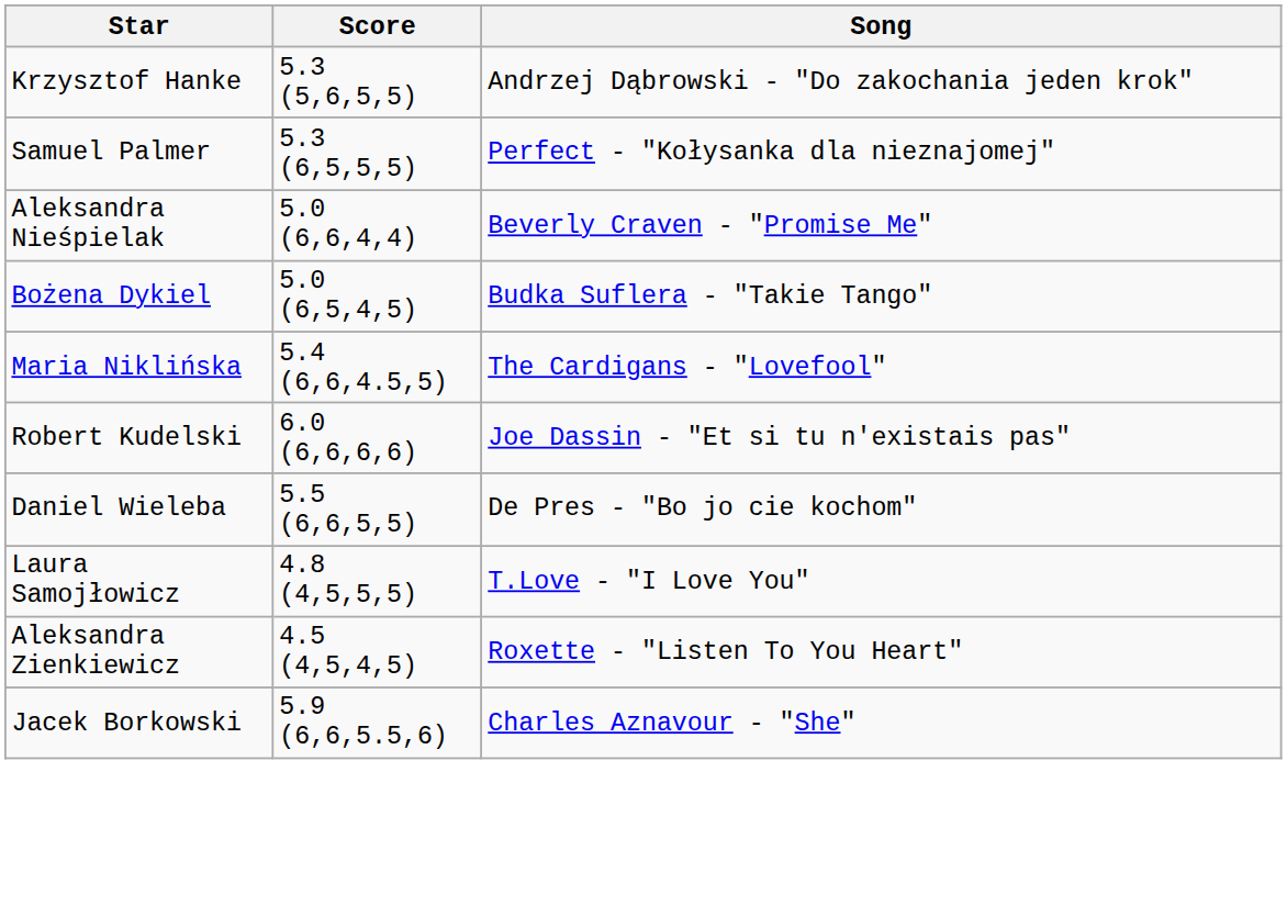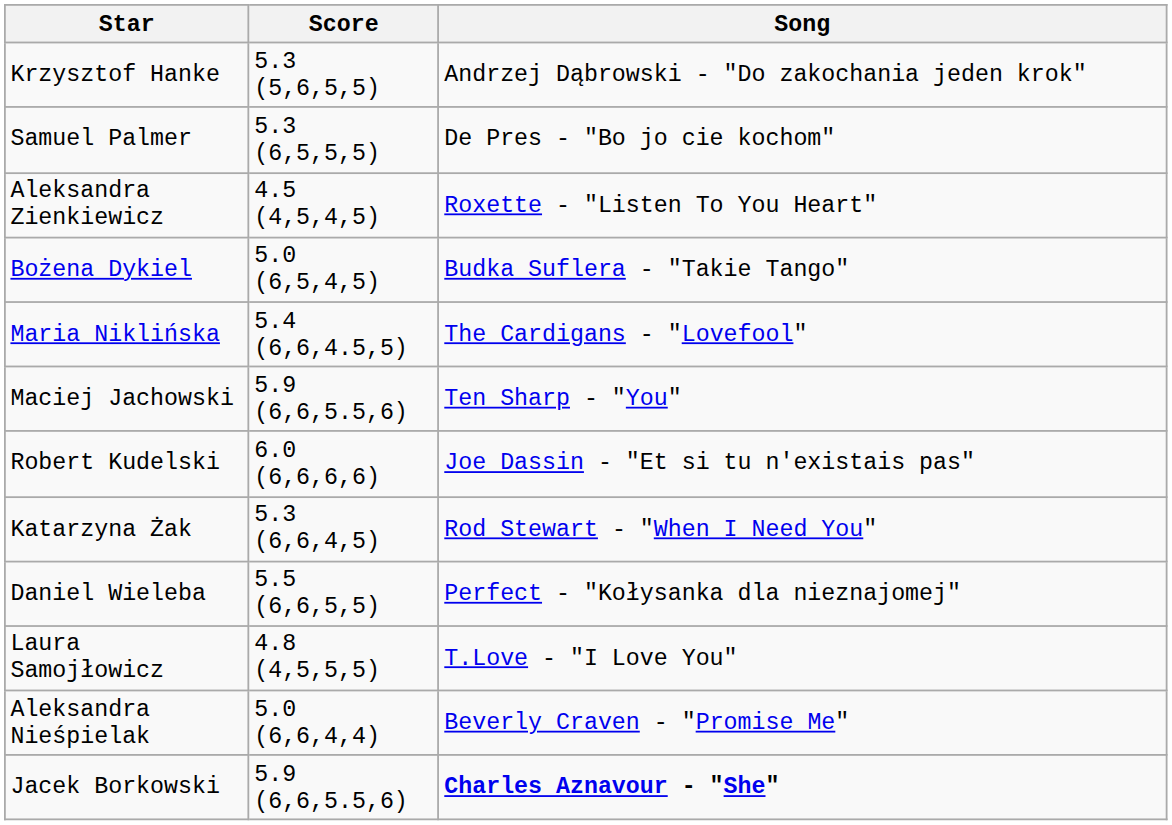Samuel Palmer | Song: Perfect - "Kołysanka dla nieznajomej" -> De Pres - "Bo jo cie kochom"
rows swapped: Aleksandra Zienkiewicz <-> Aleksandra Nieśpielak
+ row: Maciej Jachowski | 5.9 (6,6,5.5,6) | Ten Sharp - "You"
+ row: Katarzyna Żak | 5.3 (6,6,4,5) | Rod Stewart - "When I Need You"
Daniel Wieleba | Song: De Pres - "Bo jo cie kochom" -> Perfect - "Kołysanka dla nieznajomej"
Jacek Borkowski | Song: normal -> bold
